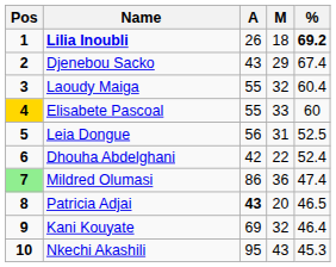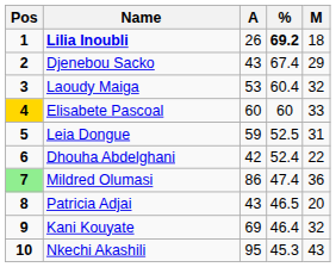columns swapped: M <-> %
Laoudy Maiga | A: 55 -> 53
Elisabete Pascoal | A: 55 -> 60
Leia Dongue | A: 56 -> 59
Patricia Adjai | A: bold -> normal
